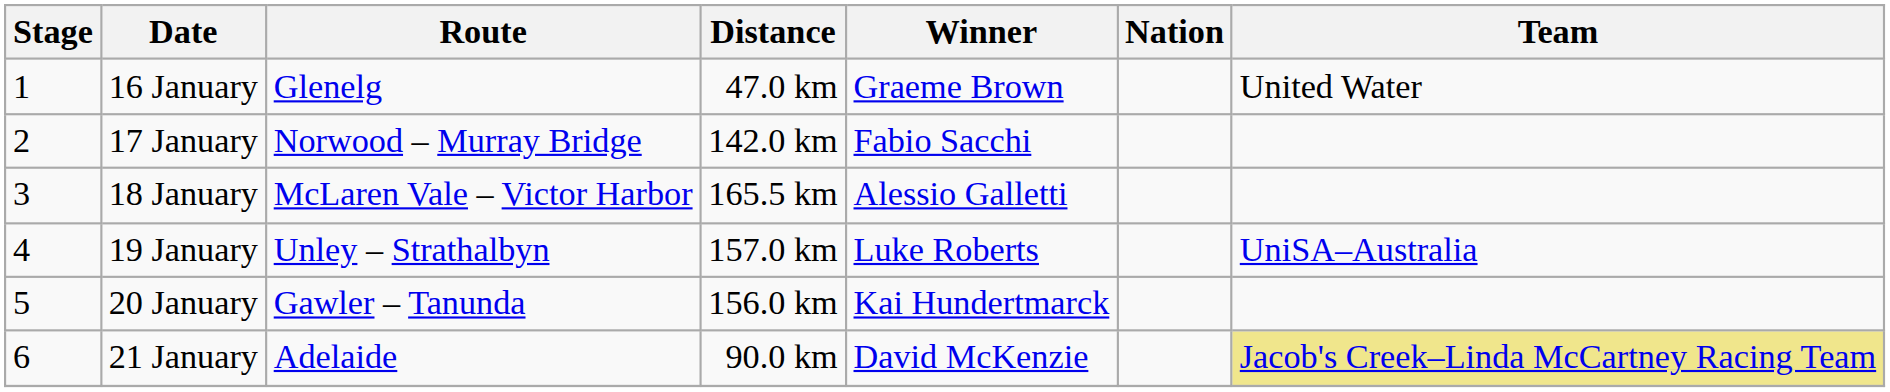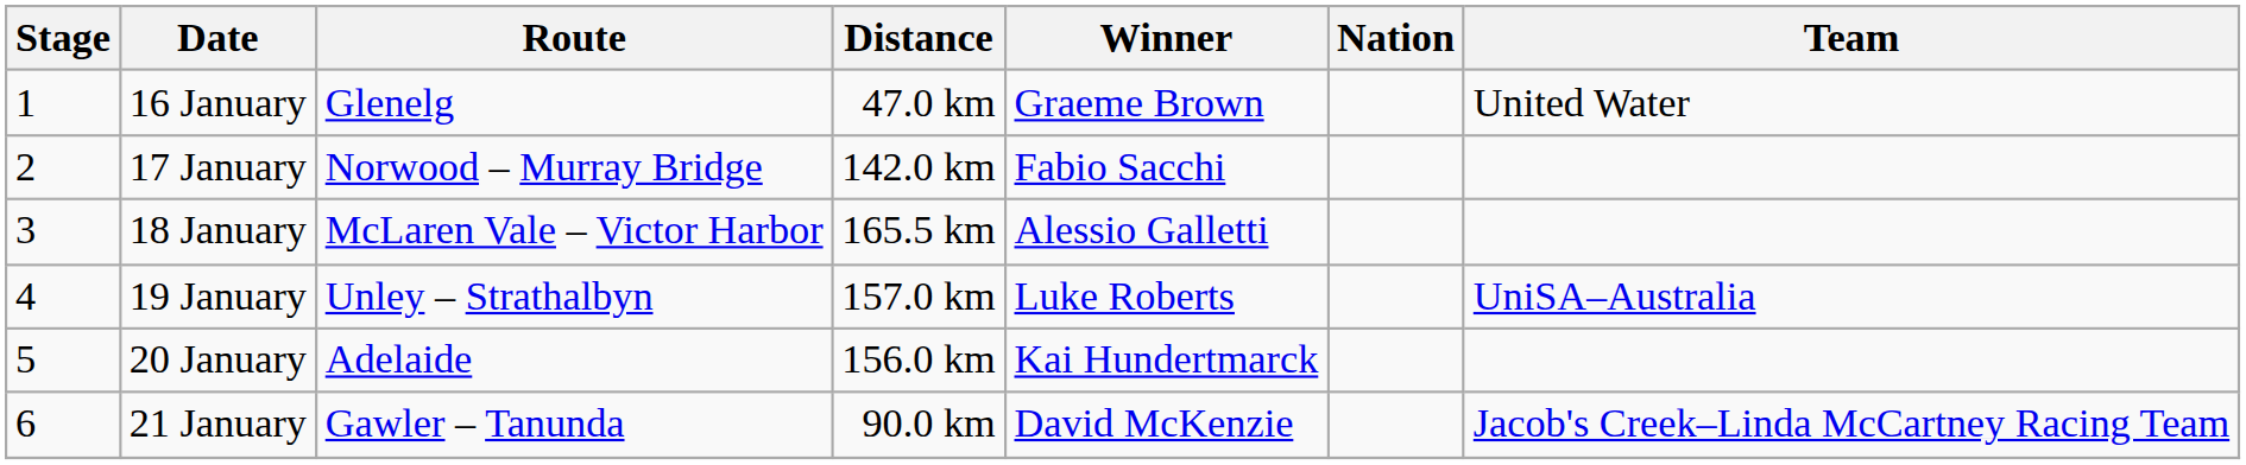20 January | Route: Gawler – Tanunda -> Adelaide
21 January | Route: Adelaide -> Gawler – Tanunda
21 January | Team: khaki background -> no background
